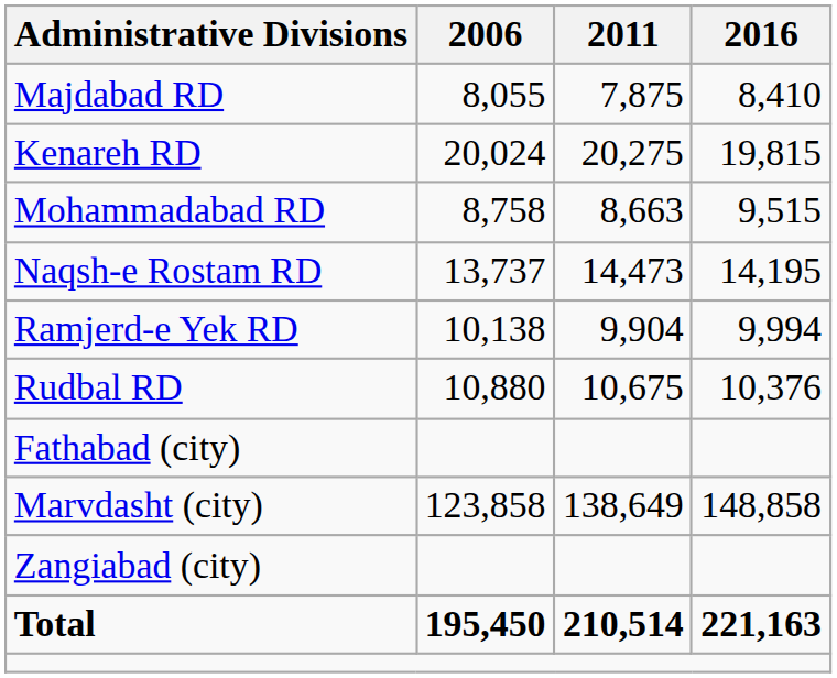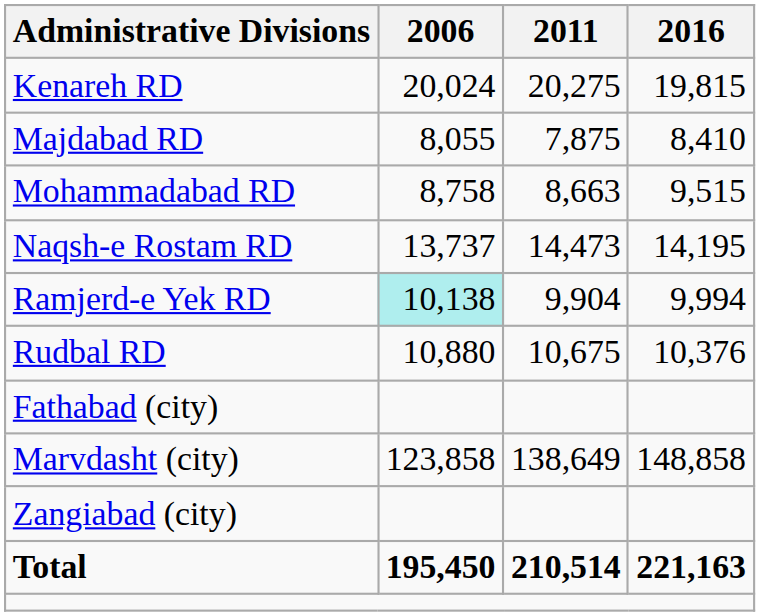rows swapped: Kenareh RD <-> Majdabad RD
Ramjerd-e Yek RD | 2006: no background -> paleturquoise background
